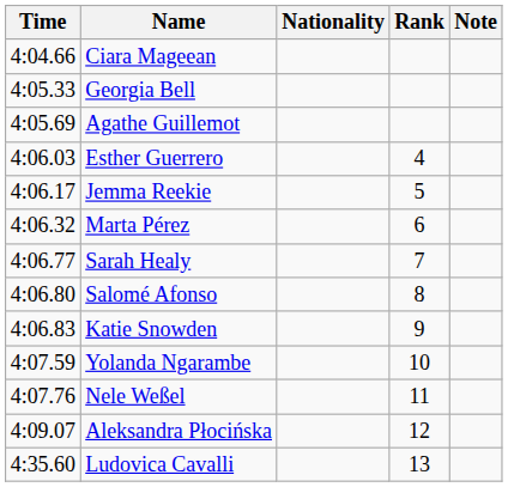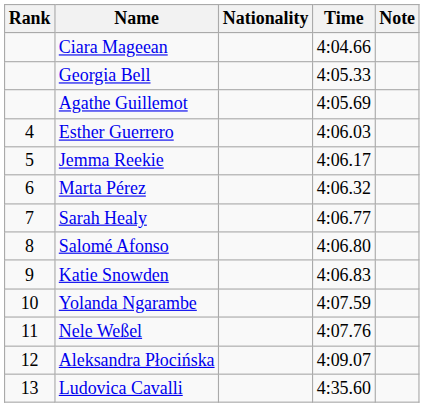columns swapped: Rank <-> Time
